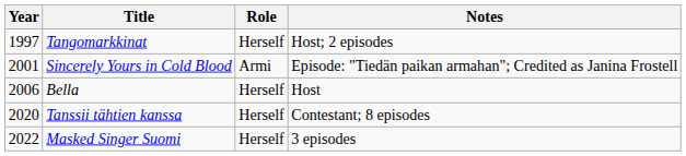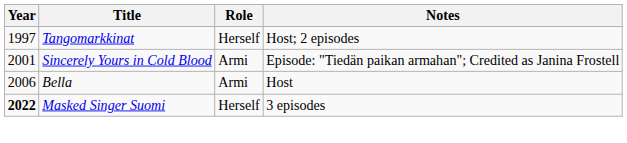Bella | Role: Herself -> Armi
- row: 2020 | Tanssii tähtien kanssa | Herself | Contestant; 8 episodes
Masked Singer Suomi | Year: normal -> bold
